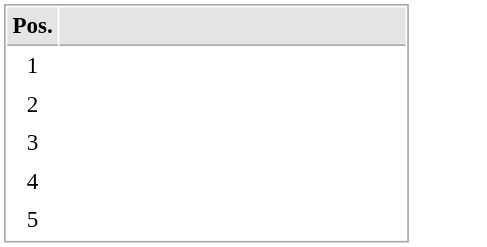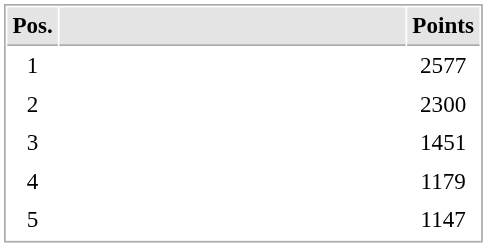+ column: Points | 2577 | 2300 | 1451 | 1179 | 1147
